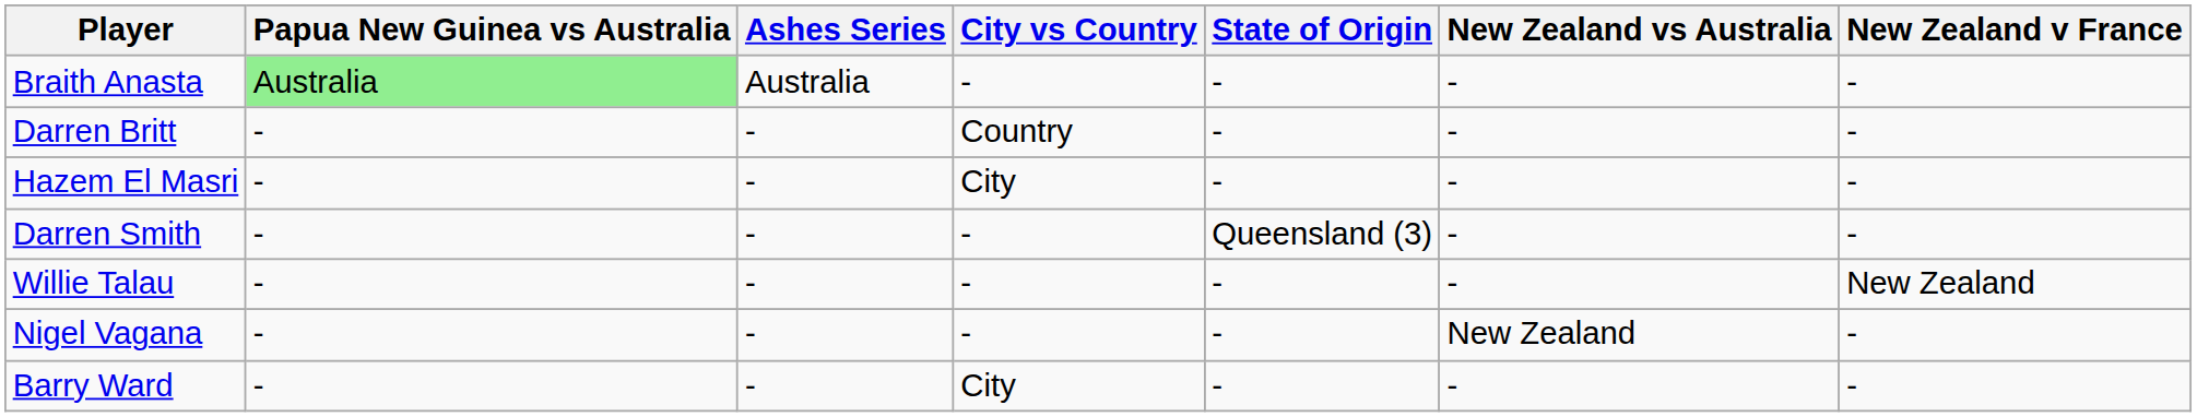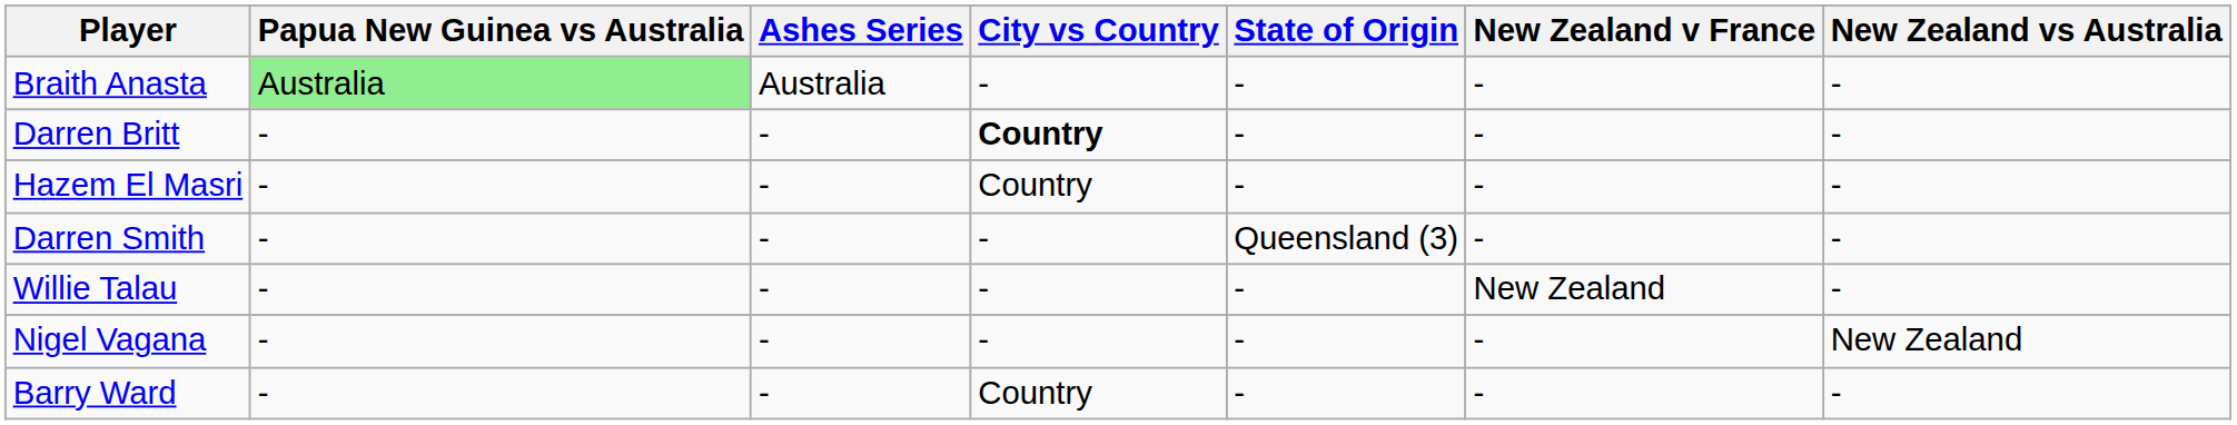columns swapped: New Zealand v France <-> New Zealand vs Australia
Darren Britt | City vs Country: normal -> bold
Hazem El Masri | City vs Country: City -> Country
Barry Ward | City vs Country: City -> Country
